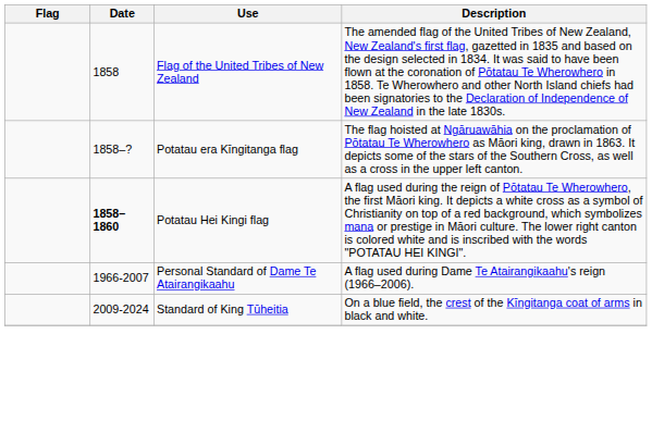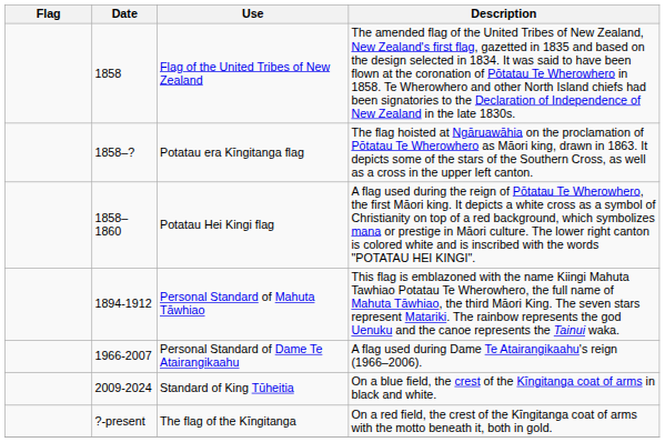Potatau Hei Kingi flag | Date: bold -> normal
+ row: 1894-1912 | Personal Standard of Mahuta Tāwhiao | This flag is emblazoned with the name Kiingi Mahuta Tawhiao Potatau Te Wherowhero, the full name of Mahuta Tāwhiao, the third Māori King. The seven stars represent Matariki. The rainbow represents the god Uenuku and the canoe represents the Tainui waka.
+ row: ?-present | The flag of the Kīngitanga | On a red field, the crest of the Kīngitanga coat of arms with the motto beneath it, both in gold.
